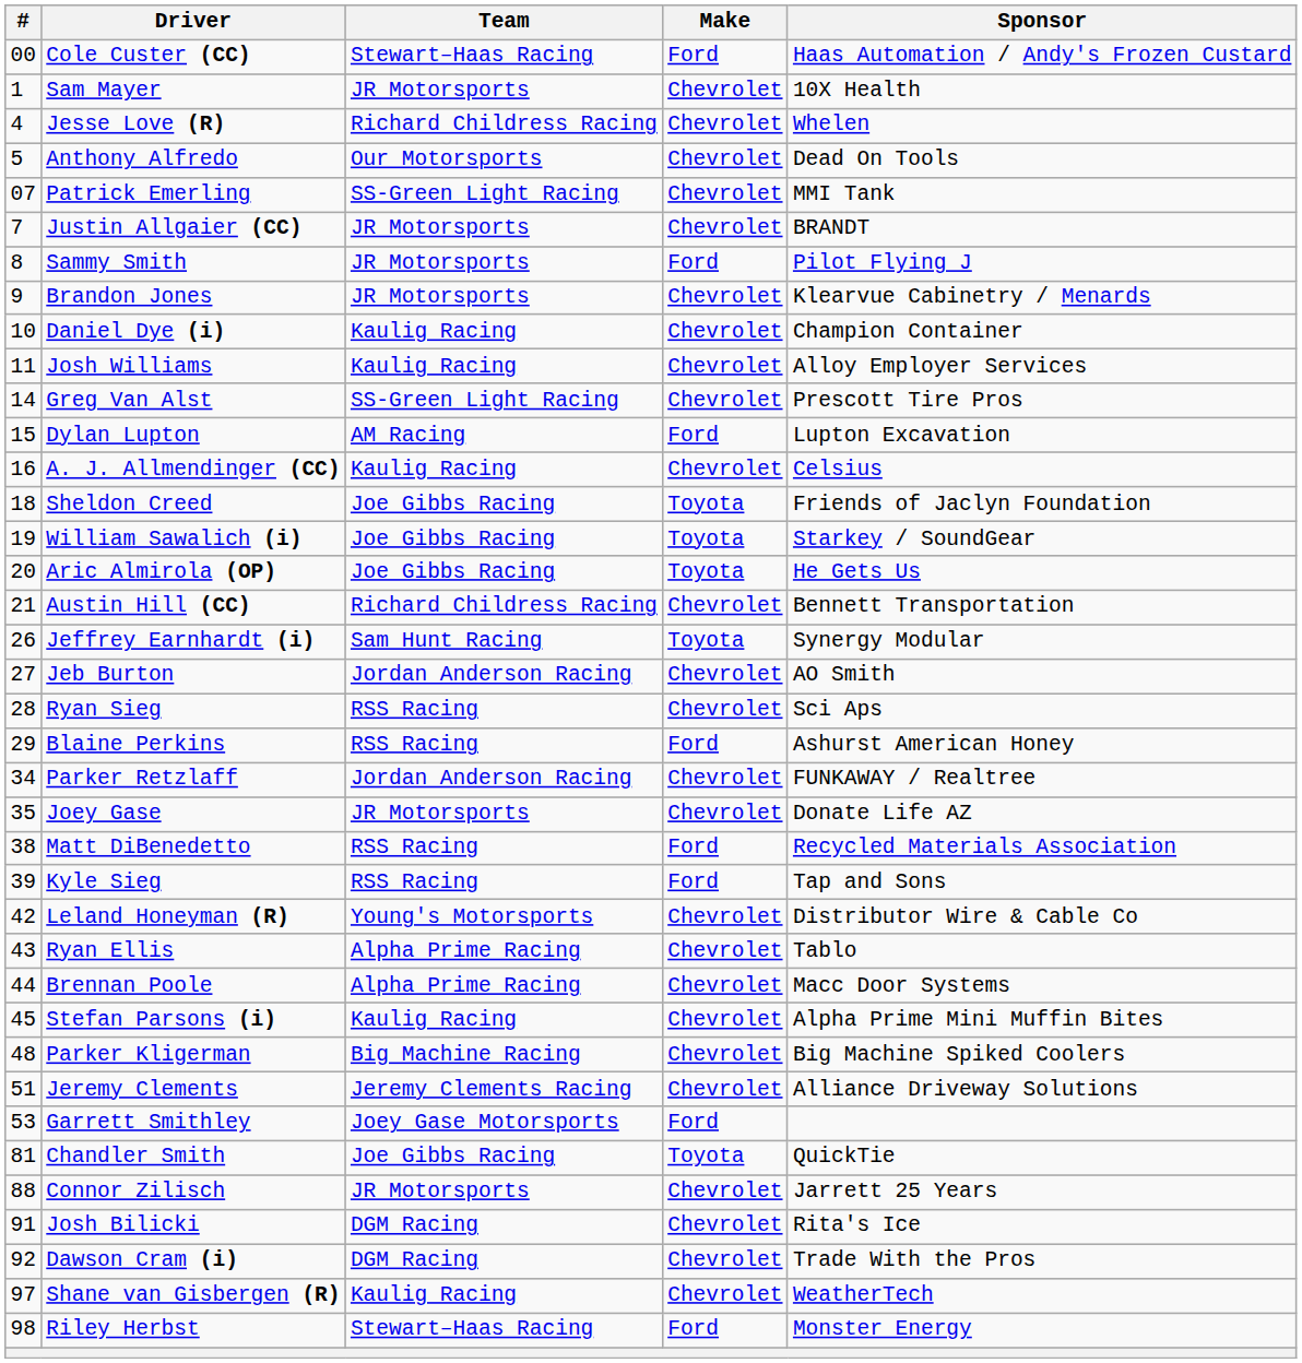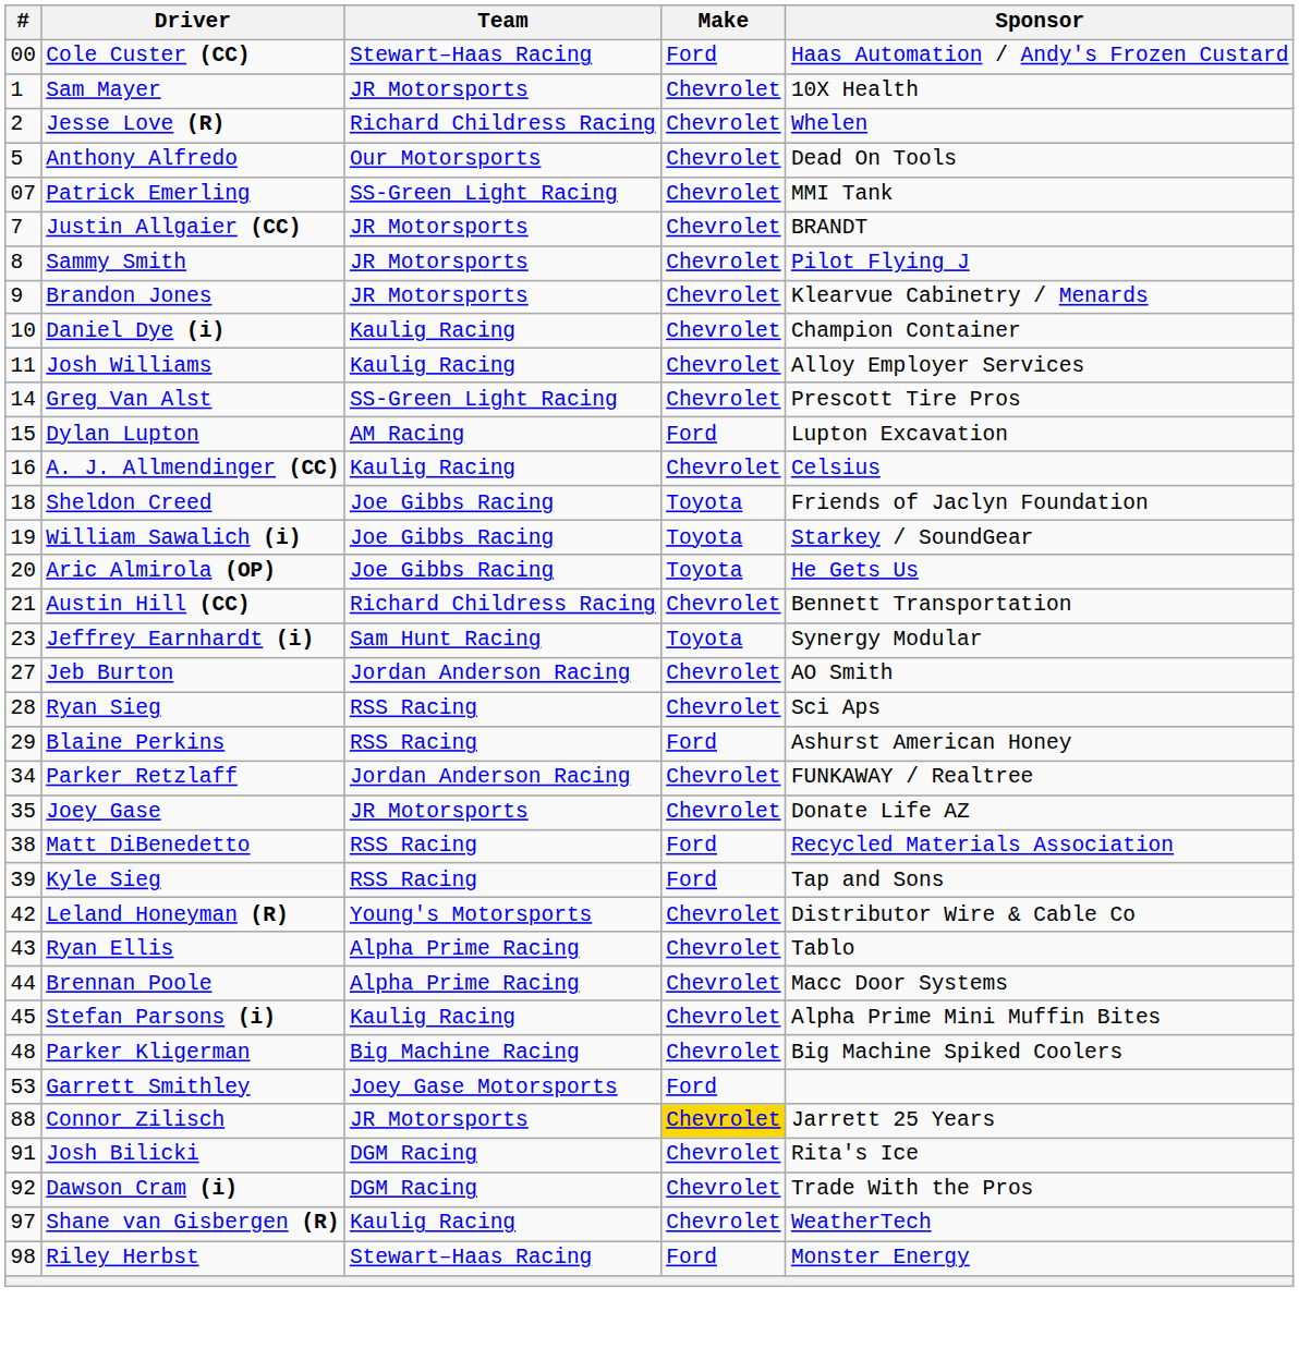Jesse Love (R) | #: 4 -> 2
Sammy Smith | Make: Ford -> Chevrolet
Jeffrey Earnhardt (i) | #: 26 -> 23
- row: 51 | Jeremy Clements | Jeremy Clements Racing | Chevrolet | Alliance Driveway Solutions
- row: 81 | Chandler Smith | Joe Gibbs Racing | Toyota | QuickTie
Connor Zilisch | Make: no background -> gold background
